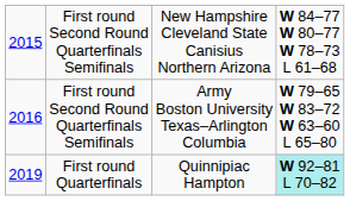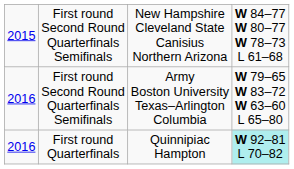First round Quarterfinals | column 1: 2019 -> 2016
